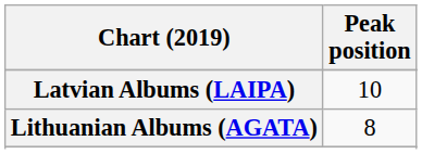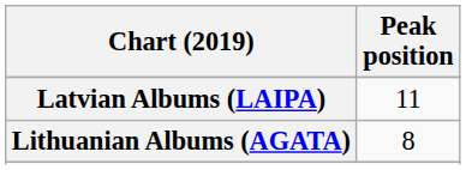Latvian Albums (LAIPA) | Peak position: 10 -> 11
